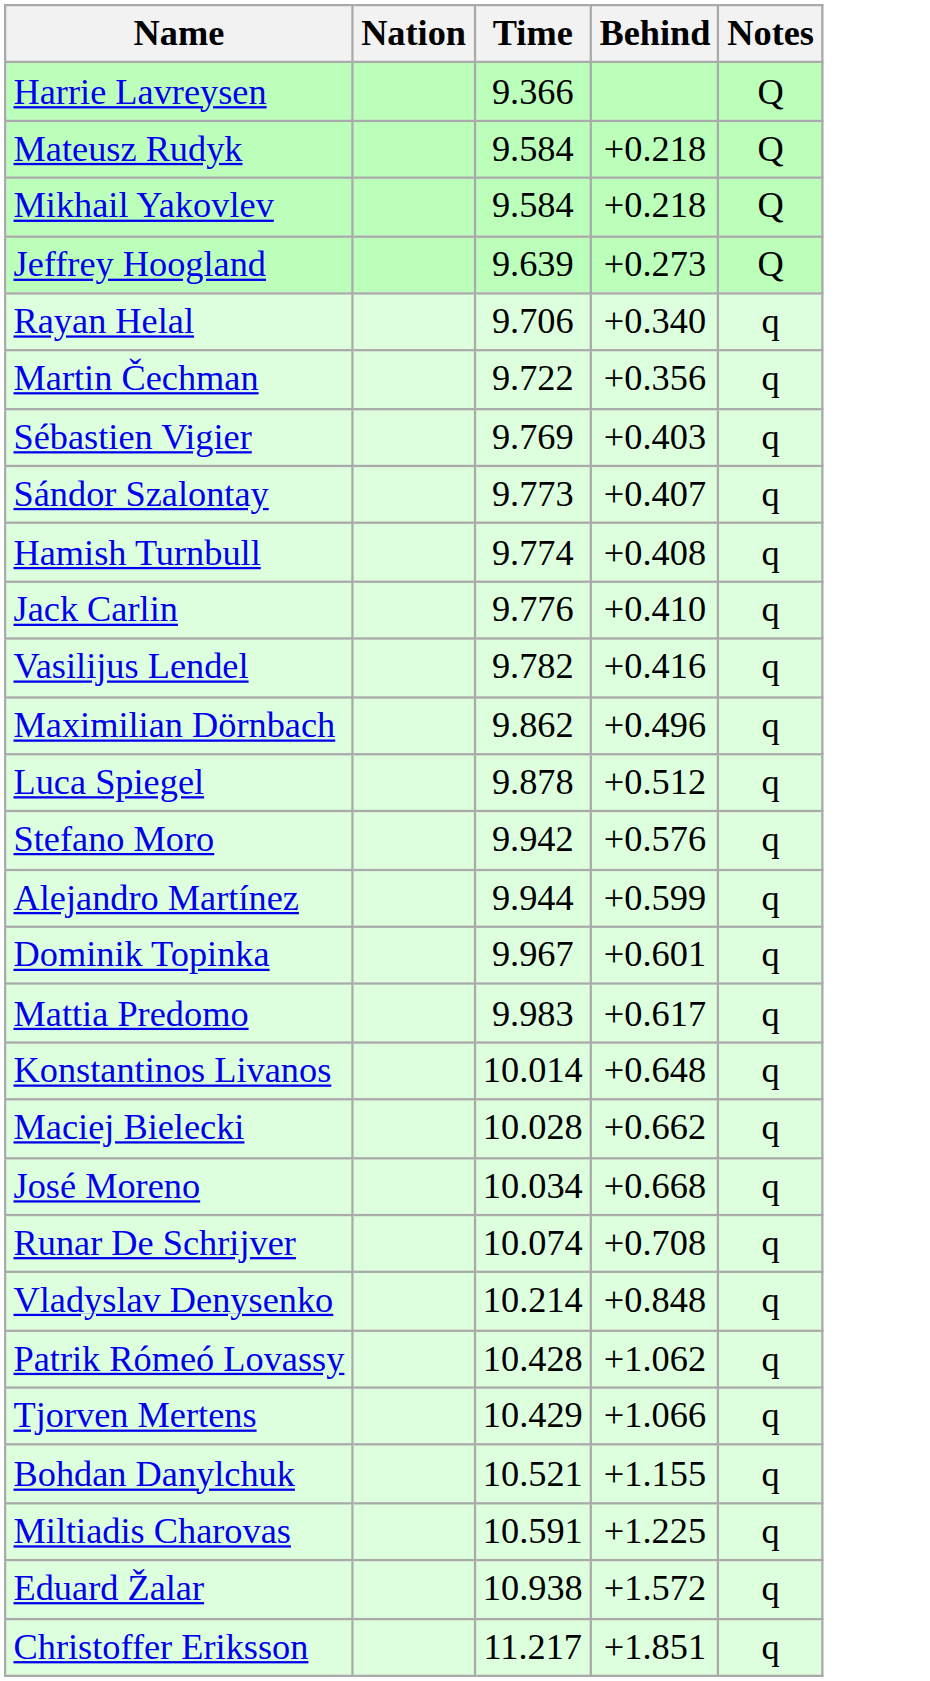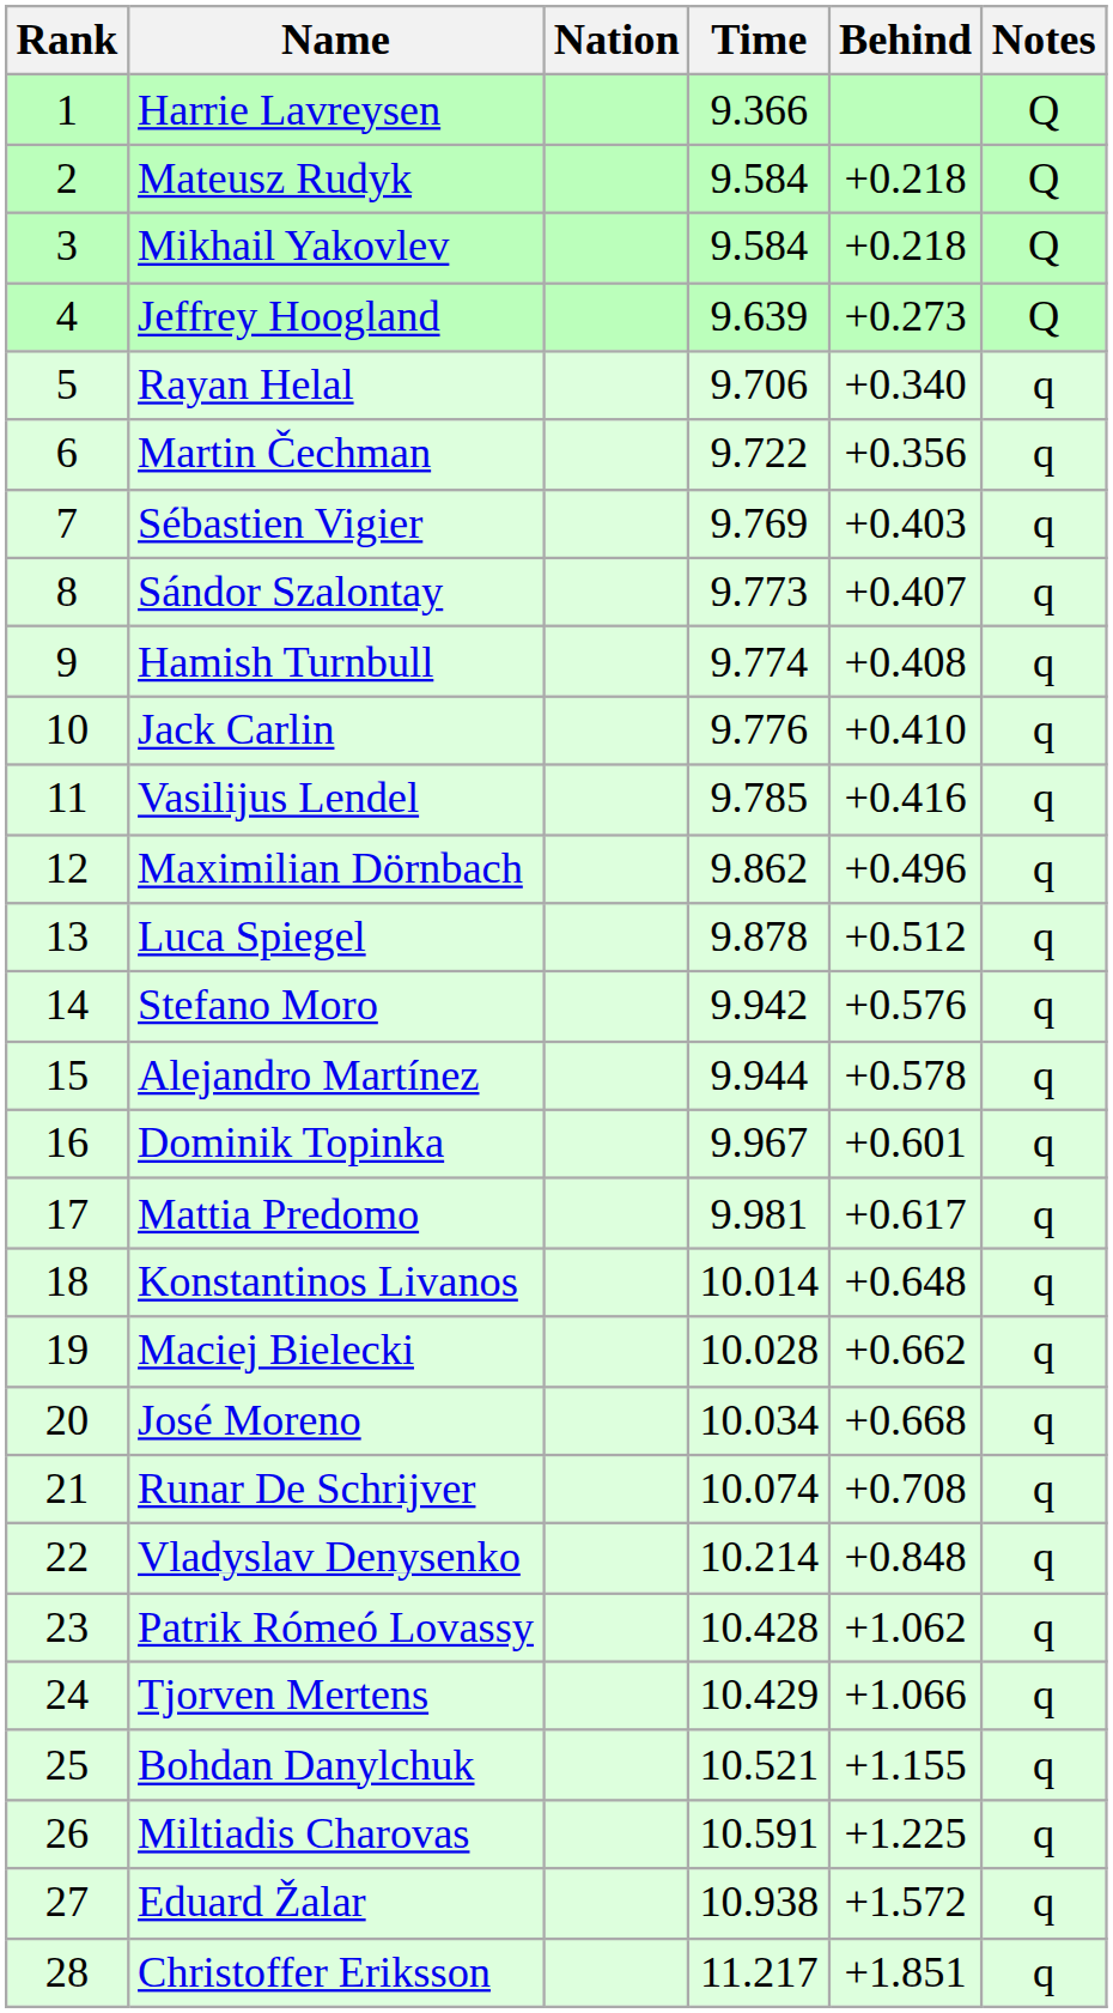+ column: Rank | 1 | 2 | 3 | 4 | 5 | 6 | 7 | 8 | 9 | 10 | 11 | 12 | 13 | 14 | 15 | 16 | 17 | 18 | 19 | 20 | 21 | 22 | 23 | 24 | 25 | 26 | 27 | 28
Vasilijus Lendel | Time: 9.782 -> 9.785
Alejandro Martínez | Behind: +0.599 -> +0.578
Mattia Predomo | Time: 9.983 -> 9.981
